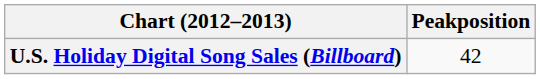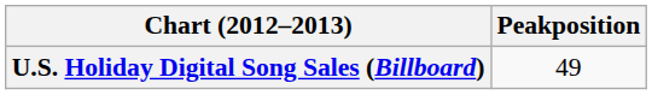U.S. Holiday Digital Song Sales (Billboard) | Peakposition: 42 -> 49
